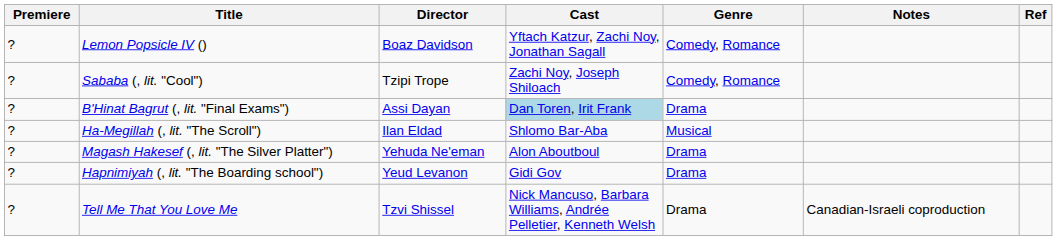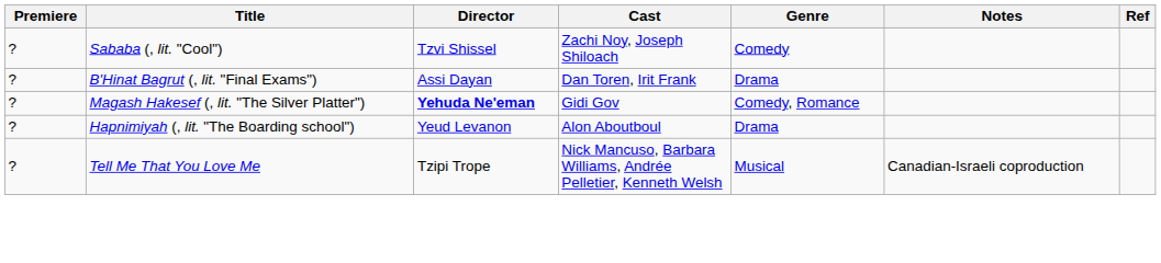- row: ? | Lemon Popsicle IV () | Boaz Davidson | Yftach Katzur, Zachi Noy, Jonathan Sagall | Comedy, Romance
Sababa (, lit. "Cool") | Director: Tzipi Trope -> Tzvi Shissel
Sababa (, lit. "Cool") | Genre: Comedy, Romance -> Comedy
B'Hinat Bagrut (, lit. "Final Exams") | Cast: lightblue background -> no background
- row: ? | Ha-Megillah (, lit. "The Scroll") | Ilan Eldad | Shlomo Bar-Aba | Musical
Magash Hakesef (, lit. "The Silver Platter") | Director: normal -> bold
Magash Hakesef (, lit. "The Silver Platter") | Cast: Alon Aboutboul -> Gidi Gov
Magash Hakesef (, lit. "The Silver Platter") | Genre: Drama -> Comedy, Romance
Hapnimiyah (, lit. "The Boarding school") | Cast: Gidi Gov -> Alon Aboutboul
Tell Me That You Love Me | Director: Tzvi Shissel -> Tzipi Trope
Tell Me That You Love Me | Genre: Drama -> Musical
